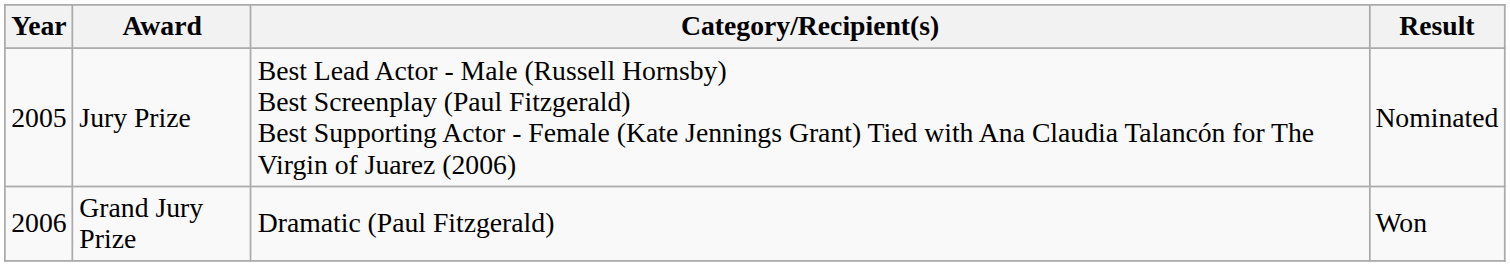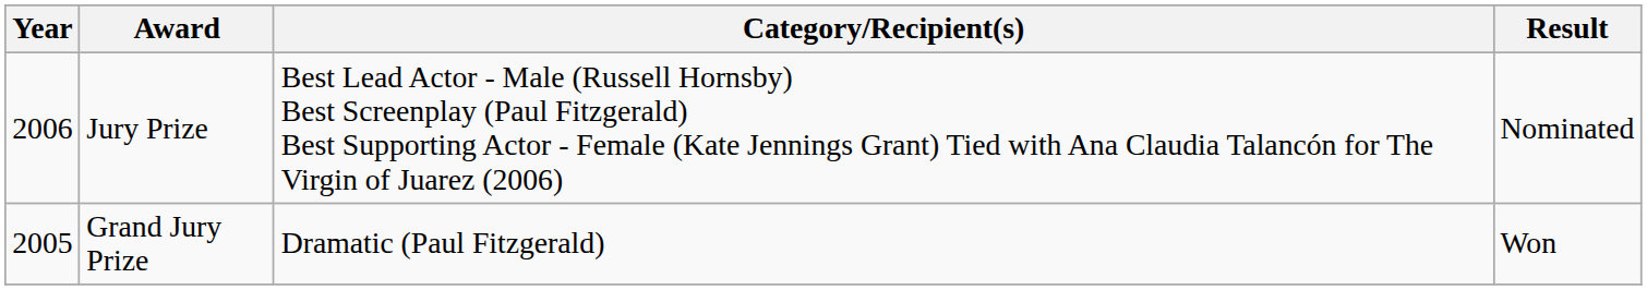Jury Prize | Year: 2005 -> 2006
Grand Jury Prize | Year: 2006 -> 2005
